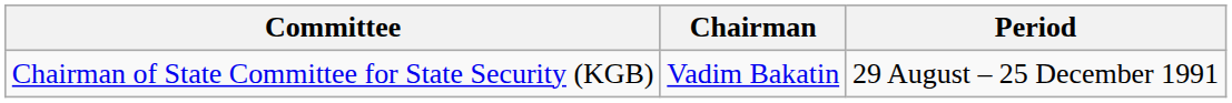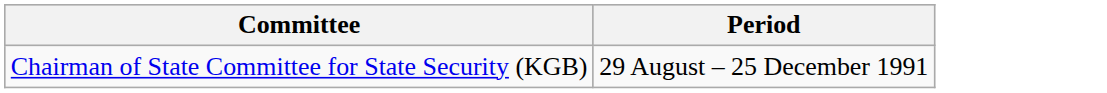- column: Chairman | Vadim Bakatin
